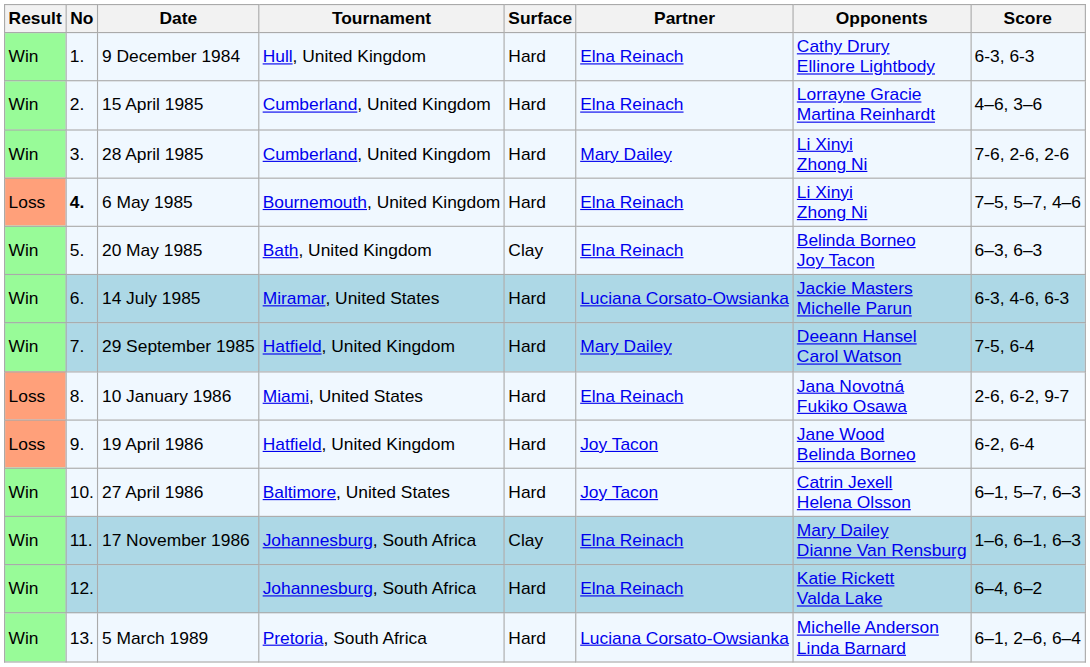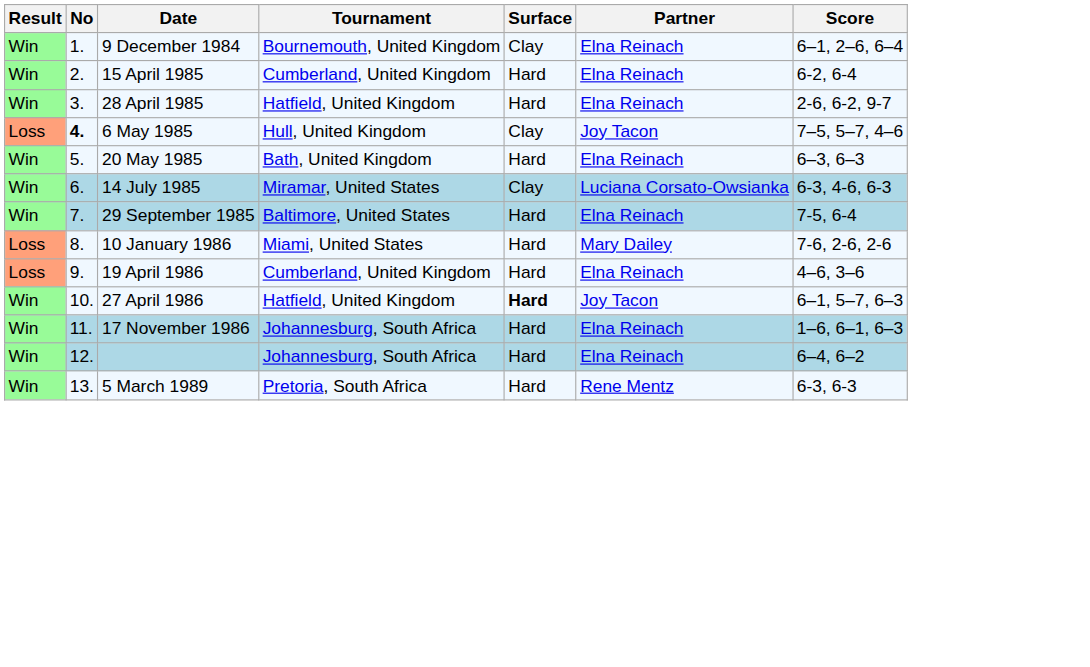- column: Opponents | Cathy Drury Ellinore Lightbody | Lorrayne Gracie Martina Reinhardt | Li Xinyi Zhong Ni | Li Xinyi Zhong Ni | Belinda Borneo Joy Tacon | Jackie Masters Michelle Parun | Deeann Hansel Carol Watson | Jana Novotná Fukiko Osawa | Jane Wood Belinda Borneo | Catrin Jexell Helena Olsson | Mary Dailey Dianne Van Rensburg | Katie Rickett Valda Lake | Michelle Anderson Linda Barnard
9 December 1984 | Tournament: Hull, United Kingdom -> Bournemouth, United Kingdom
9 December 1984 | Surface: Hard -> Clay
9 December 1984 | Score: 6-3, 6-3 -> 6–1, 2–6, 6–4
15 April 1985 | Score: 4–6, 3–6 -> 6-2, 6-4
28 April 1985 | Tournament: Cumberland, United Kingdom -> Hatfield, United Kingdom
28 April 1985 | Partner: Mary Dailey -> Elna Reinach
28 April 1985 | Score: 7-6, 2-6, 2-6 -> 2-6, 6-2, 9-7
6 May 1985 | Tournament: Bournemouth, United Kingdom -> Hull, United Kingdom
6 May 1985 | Surface: Hard -> Clay
6 May 1985 | Partner: Elna Reinach -> Joy Tacon
20 May 1985 | Surface: Clay -> Hard
14 July 1985 | Surface: Hard -> Clay
29 September 1985 | Tournament: Hatfield, United Kingdom -> Baltimore, United States
29 September 1985 | Partner: Mary Dailey -> Elna Reinach
10 January 1986 | Partner: Elna Reinach -> Mary Dailey
10 January 1986 | Score: 2-6, 6-2, 9-7 -> 7-6, 2-6, 2-6
19 April 1986 | Tournament: Hatfield, United Kingdom -> Cumberland, United Kingdom
19 April 1986 | Partner: Joy Tacon -> Elna Reinach
19 April 1986 | Score: 6-2, 6-4 -> 4–6, 3–6
27 April 1986 | Tournament: Baltimore, United States -> Hatfield, United Kingdom
27 April 1986 | Surface: normal -> bold
17 November 1986 | Surface: Clay -> Hard
5 March 1989 | Partner: Luciana Corsato-Owsianka -> Rene Mentz
5 March 1989 | Score: 6–1, 2–6, 6–4 -> 6-3, 6-3
